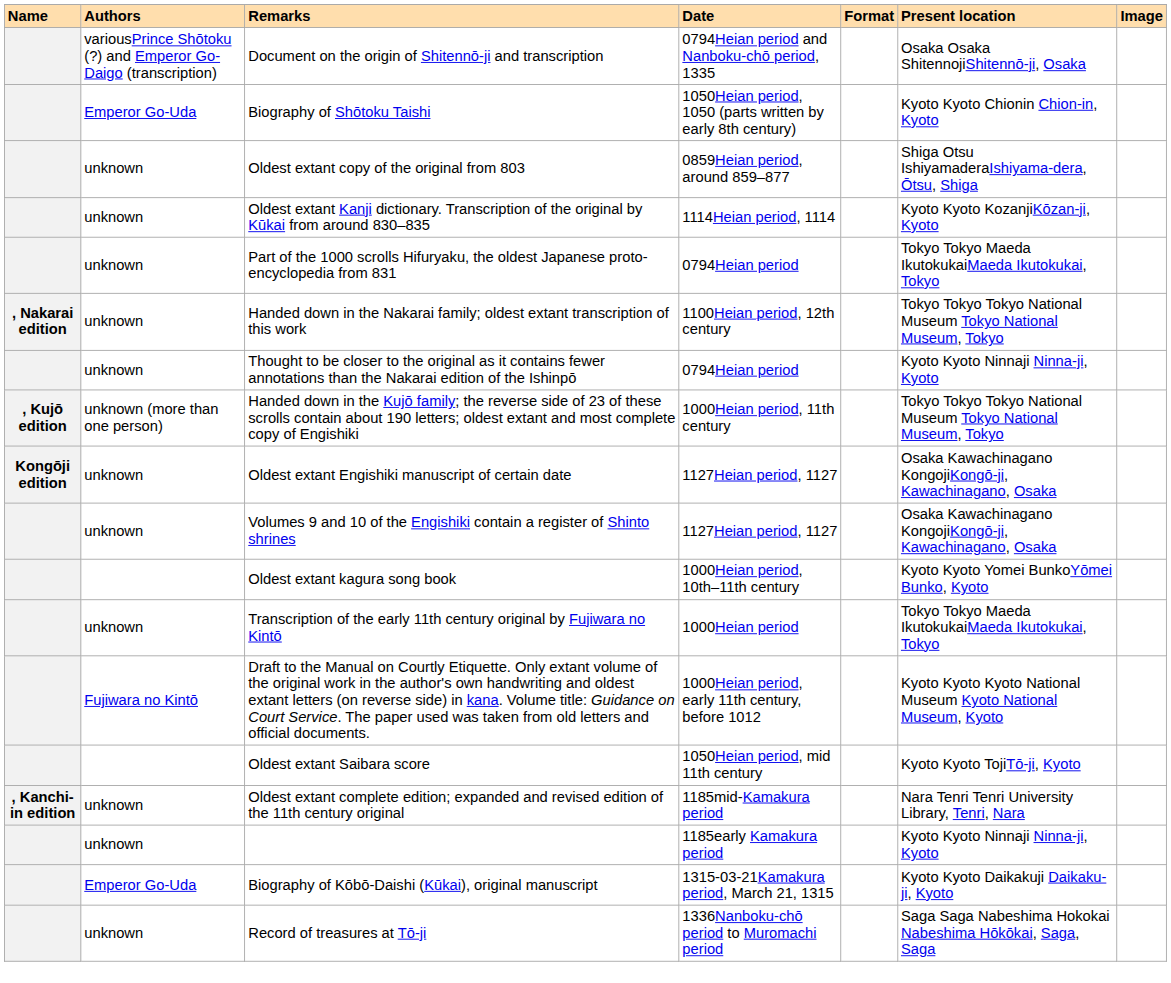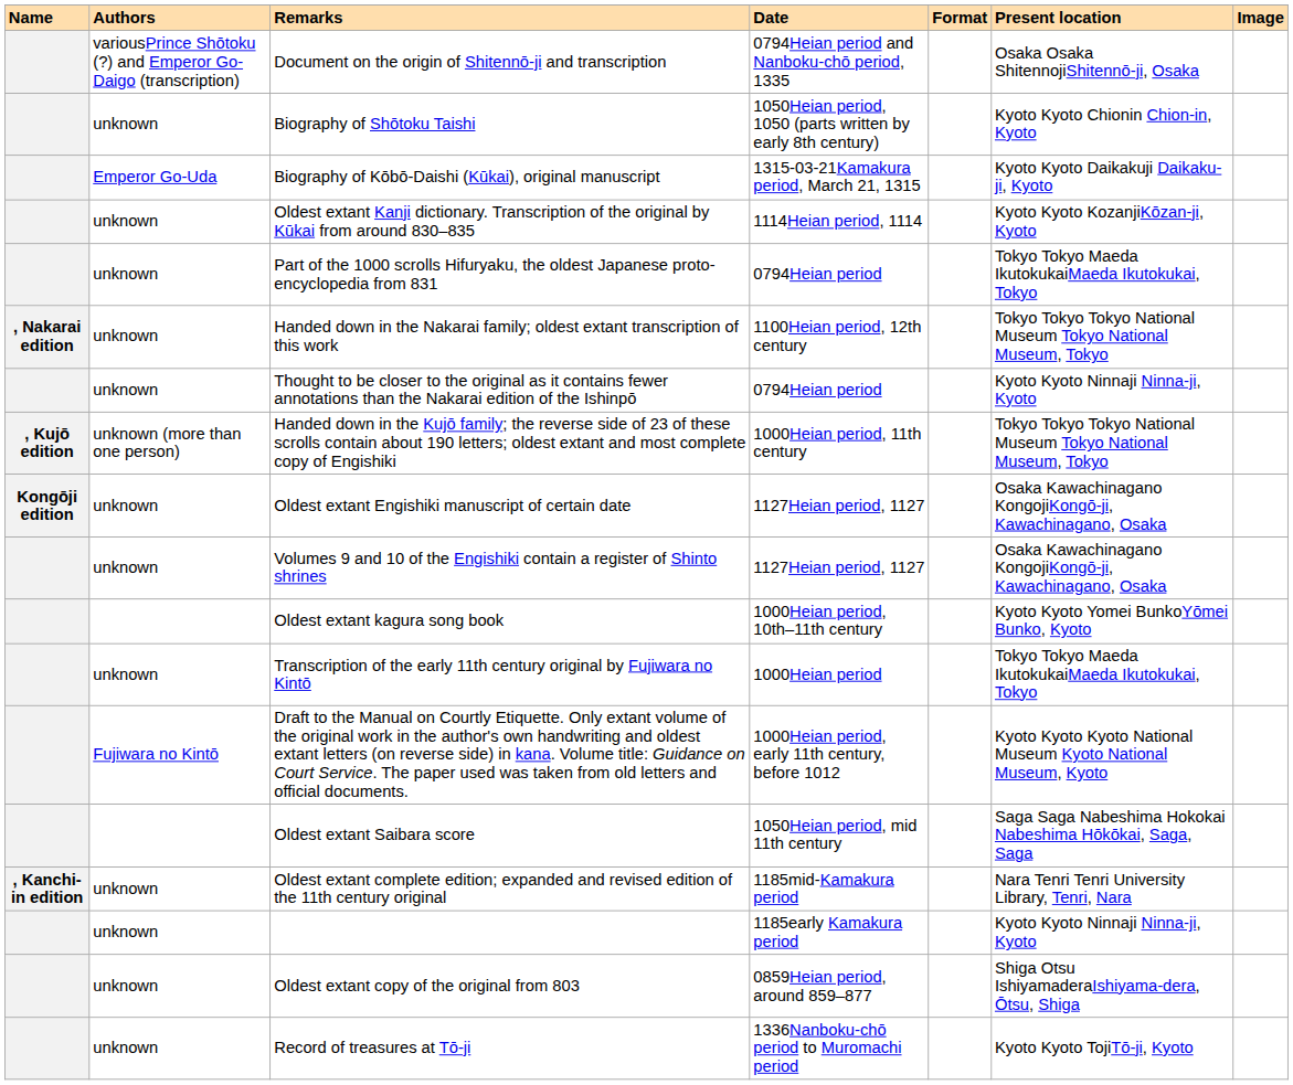Biography of Shōtoku Taishi | Authors: Emperor Go-Uda -> unknown
rows swapped: Oldest extant copy of the original from 803 <-> Biography of Kōbō-Daishi (Kūkai), original manuscript
Oldest extant Saibara score | Present location: Kyoto Kyoto TojiTō-ji, Kyoto -> Saga Saga Nabeshima Hokokai Nabeshima Hōkōkai, Saga, Saga
Record of treasures at Tō-ji | Present location: Saga Saga Nabeshima Hokokai Nabeshima Hōkōkai, Saga, Saga -> Kyoto Kyoto TojiTō-ji, Kyoto
